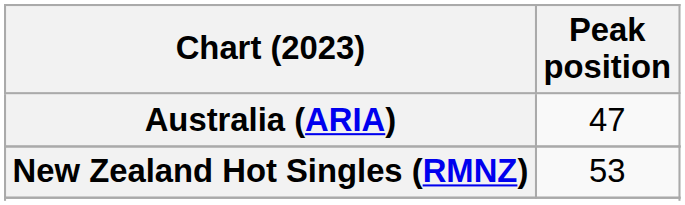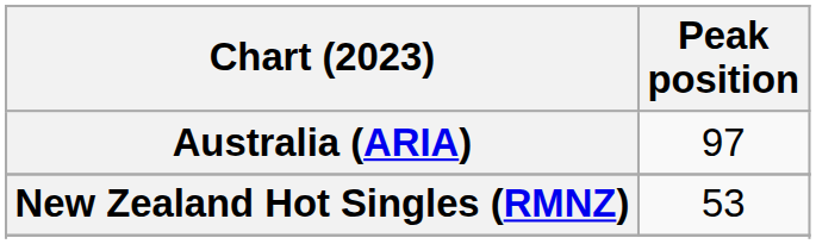Australia (ARIA) | Peak position: 47 -> 97
